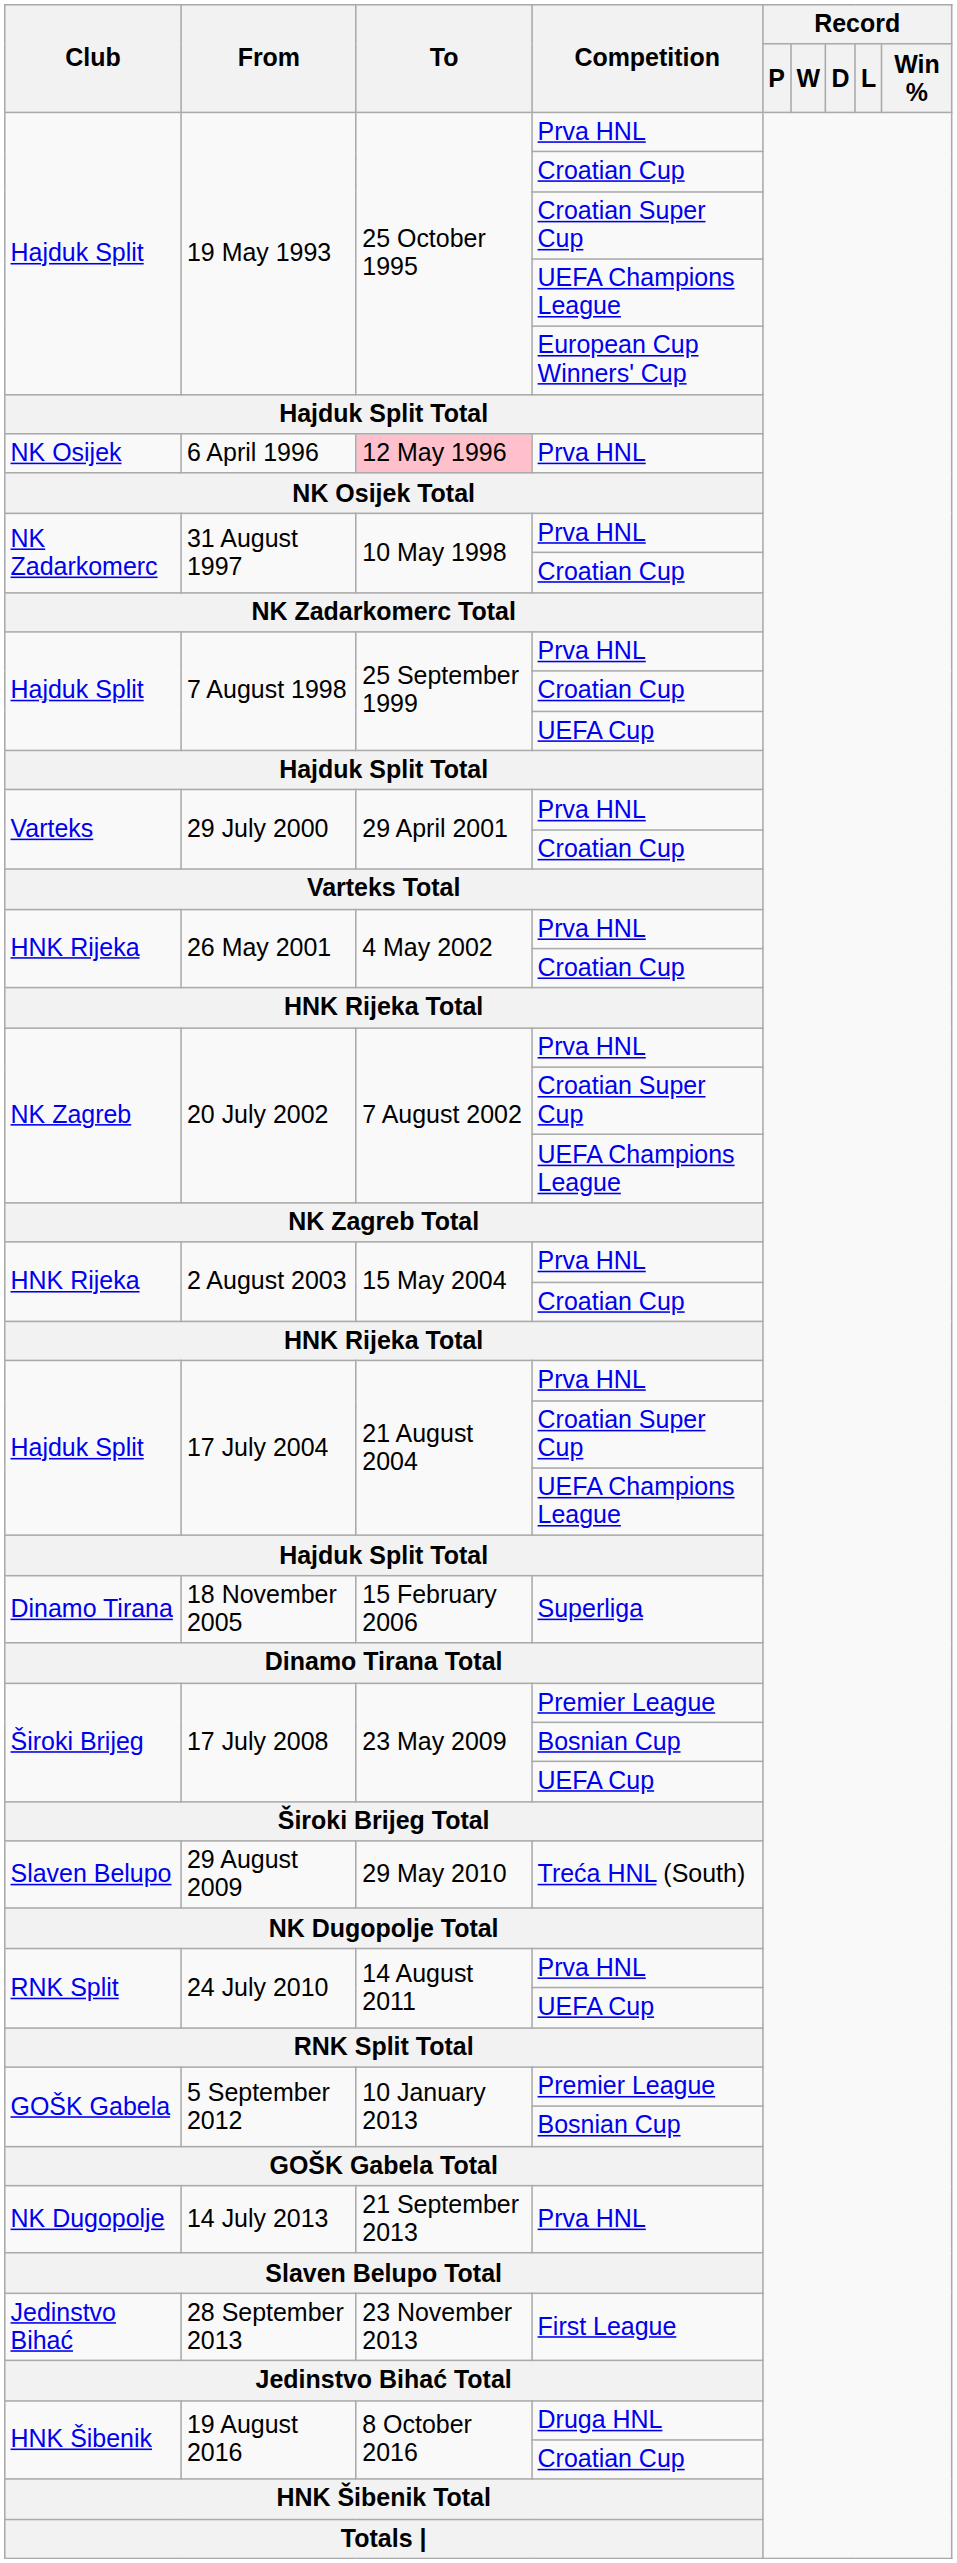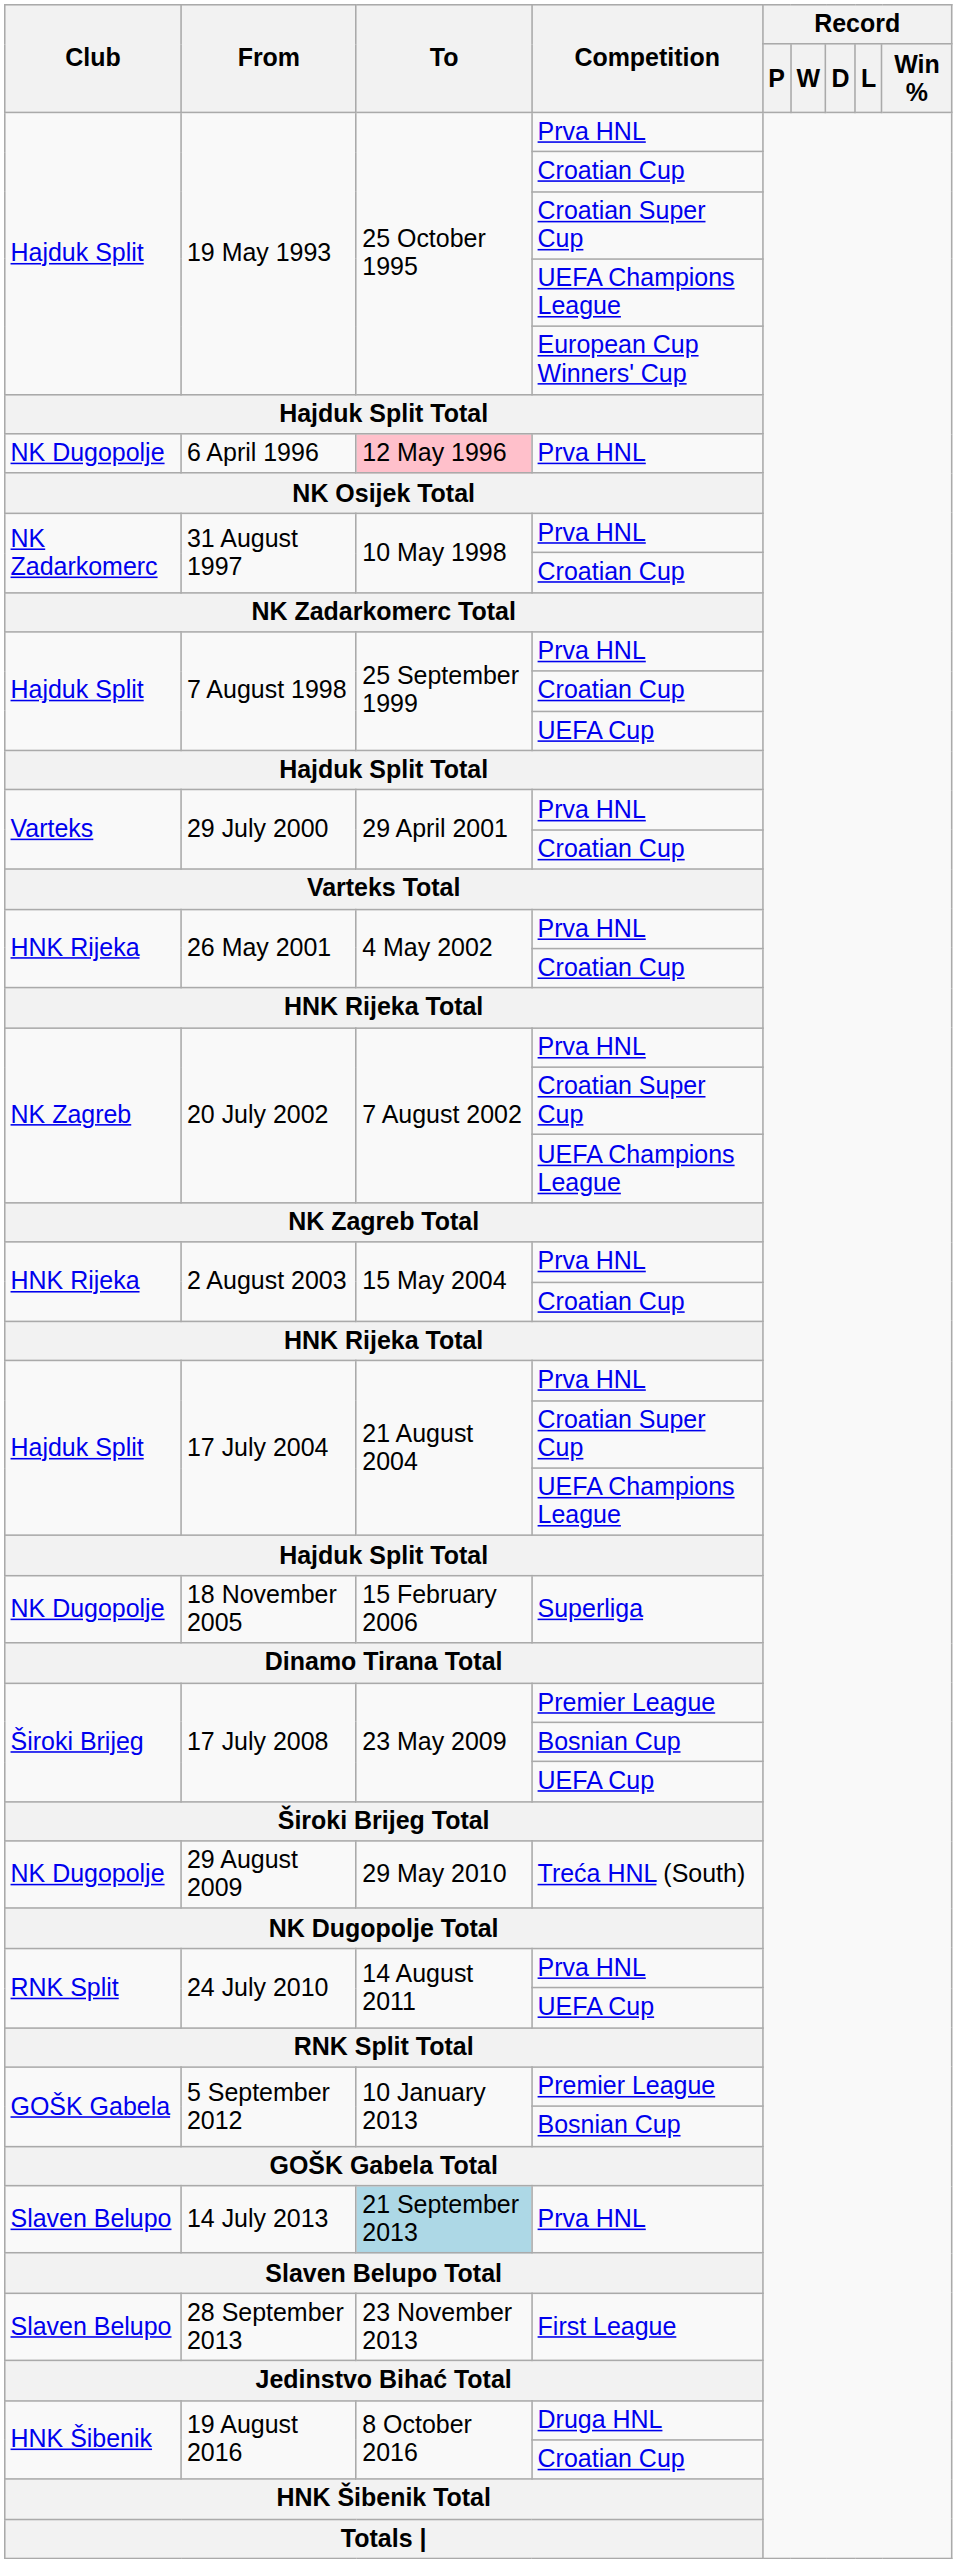6 April 1996 | Club: NK Osijek -> NK Dugopolje
18 November 2005 | Club: Dinamo Tirana -> NK Dugopolje
29 August 2009 | Club: Slaven Belupo -> NK Dugopolje
14 July 2013 | Club: NK Dugopolje -> Slaven Belupo
14 July 2013 | To: no background -> lightblue background
28 September 2013 | Club: Jedinstvo Bihać -> Slaven Belupo
